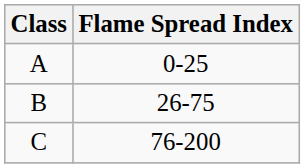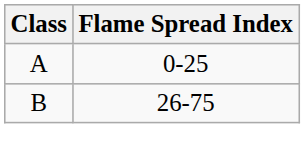- row: C | 76-200
